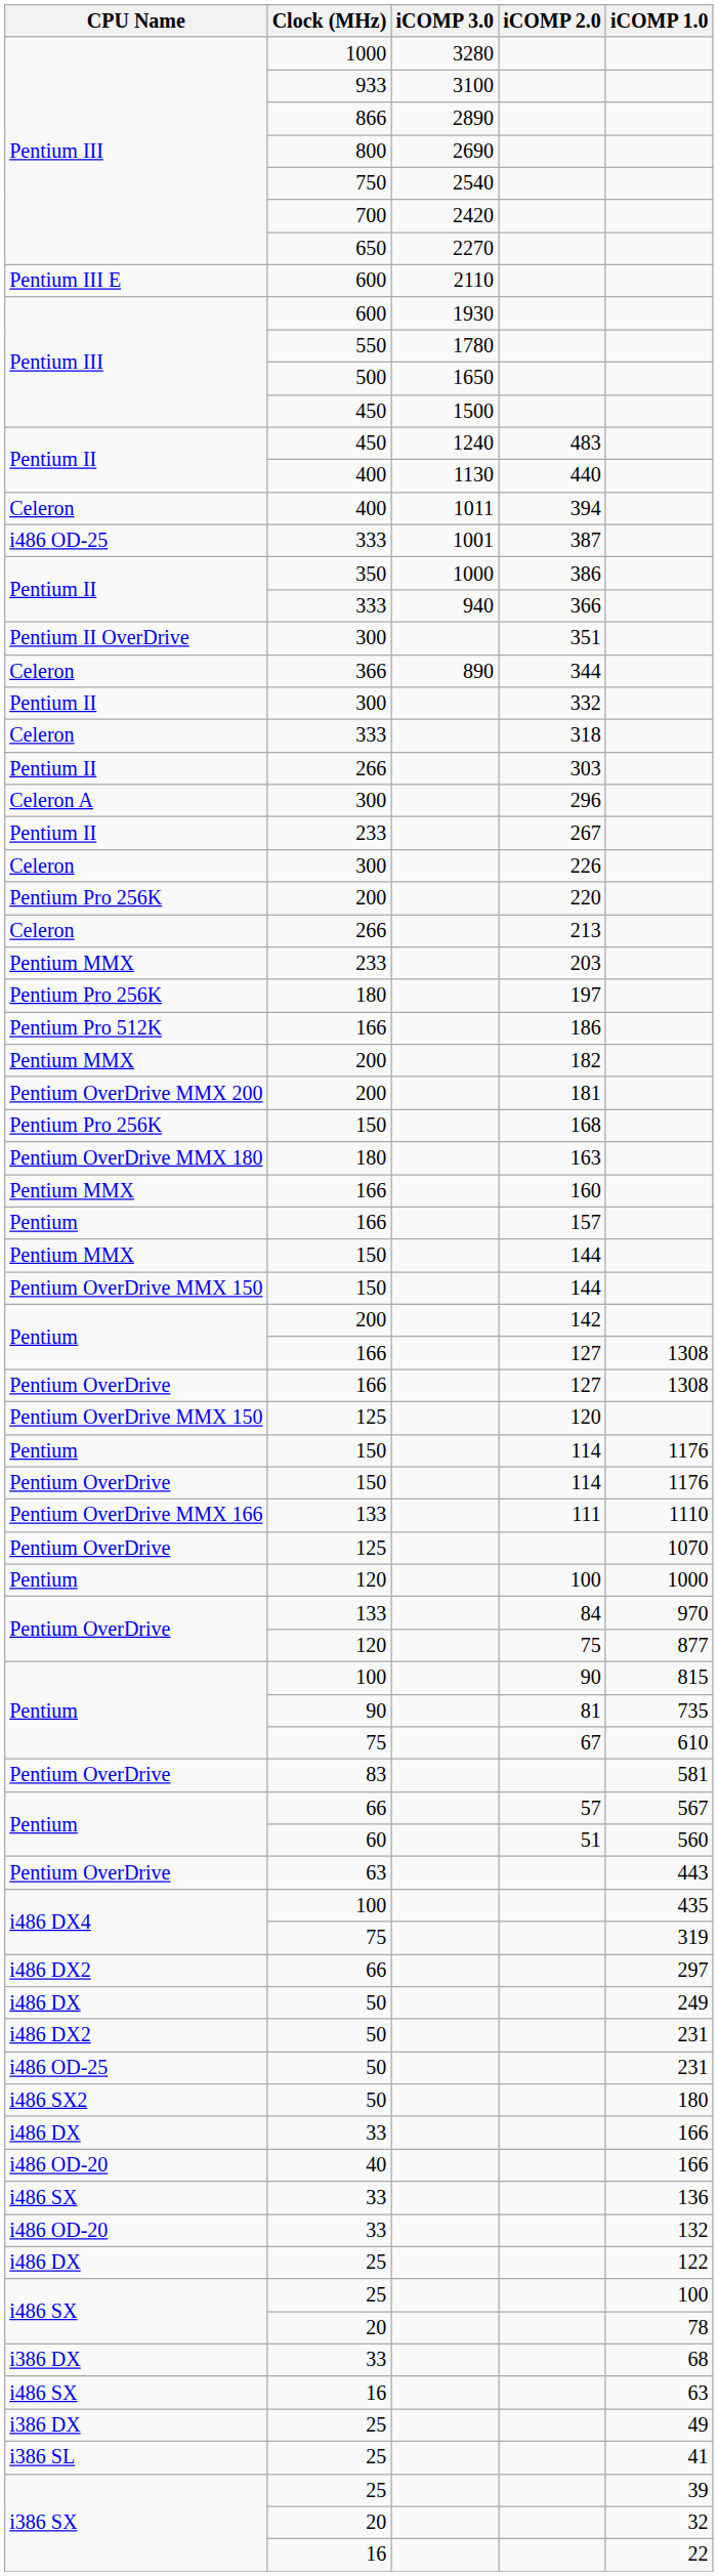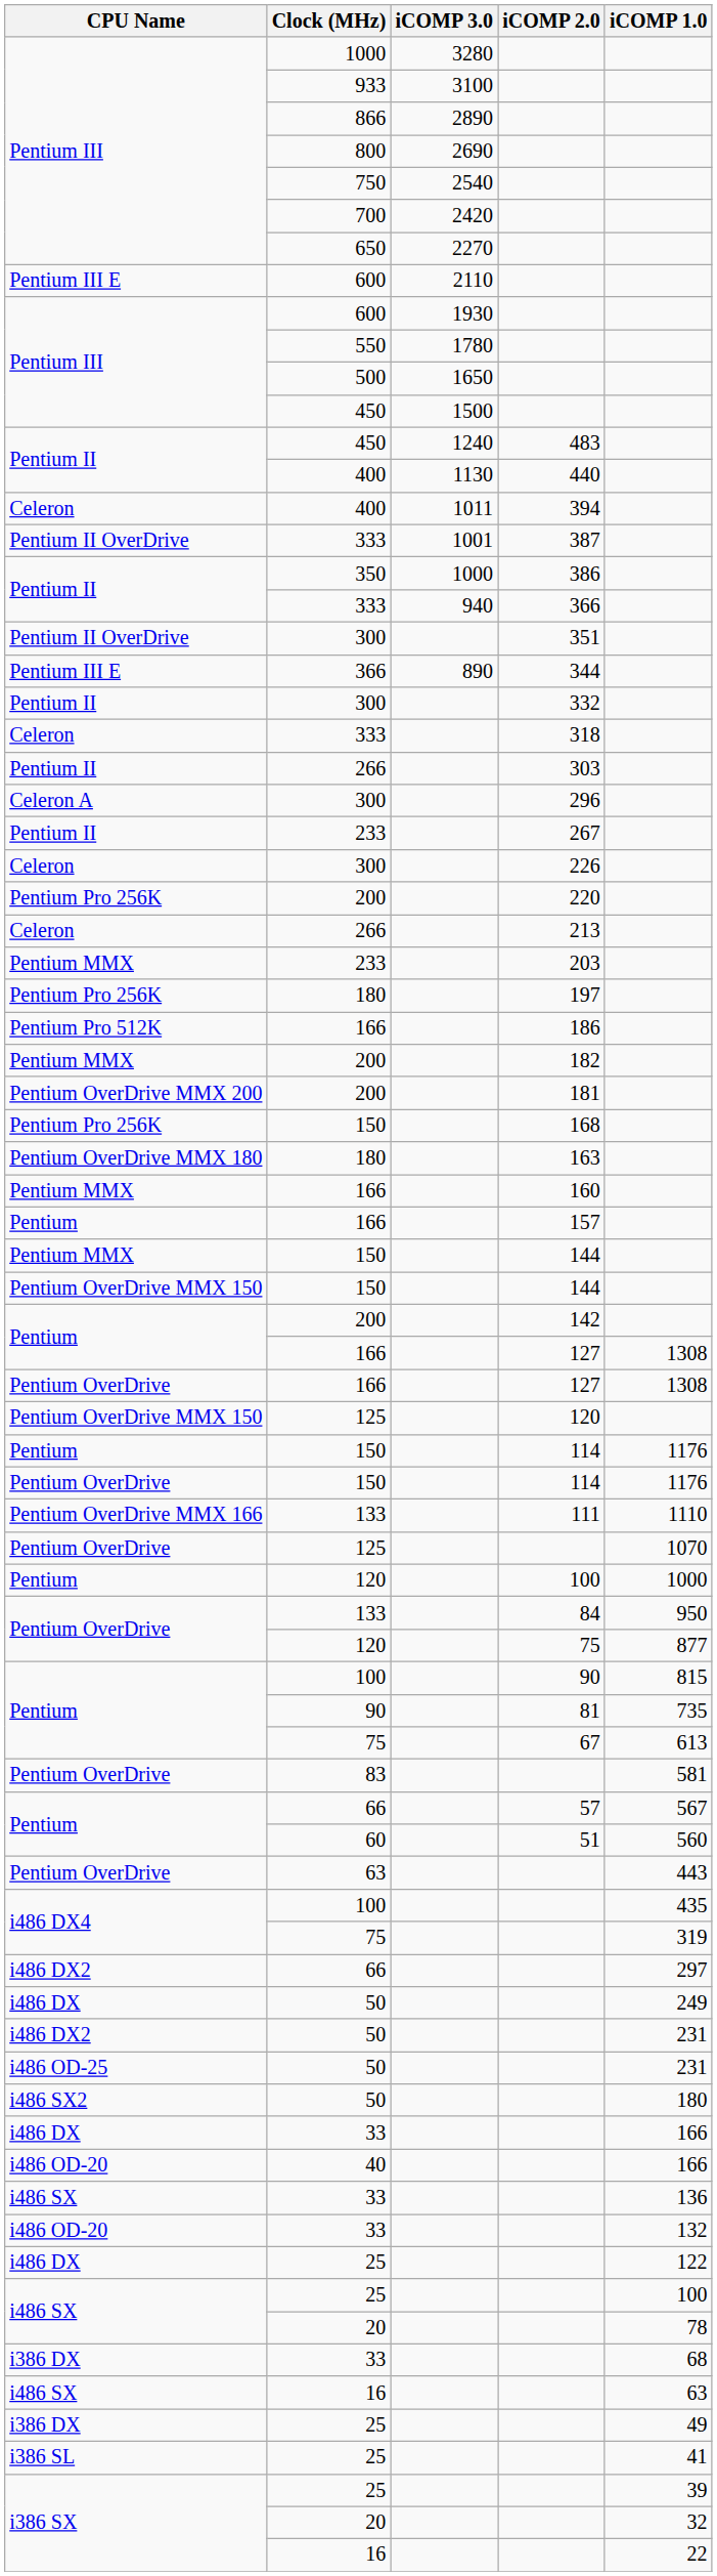387 | CPU Name: i486 OD-25 -> Pentium II OverDrive
344 | CPU Name: Celeron -> Pentium III E
84 | iCOMP 1.0: 970 -> 950
67 | iCOMP 1.0: 610 -> 613
